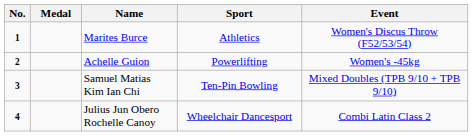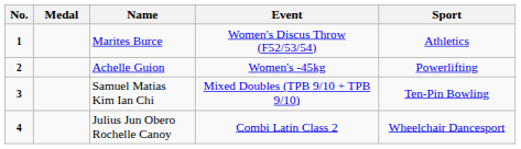columns swapped: Sport <-> Event
